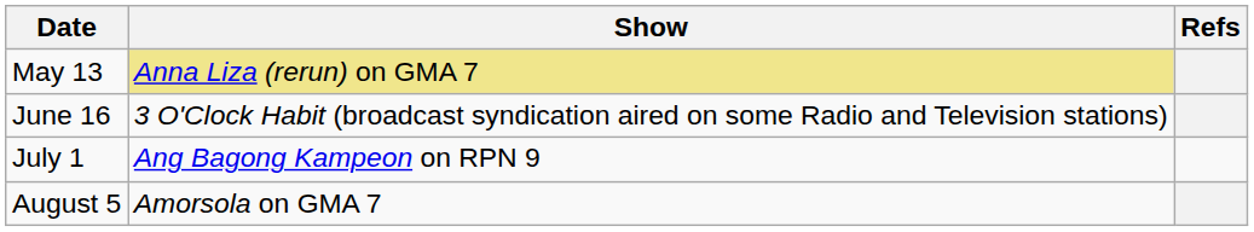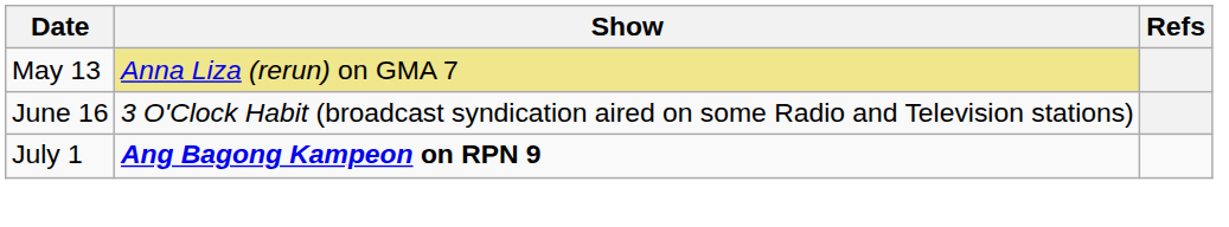July 1 | Show: normal -> bold
- row: August 5 | Amorsola on GMA 7
